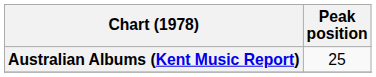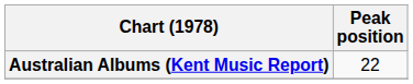Australian Albums (Kent Music Report) | Peak position: 25 -> 22
